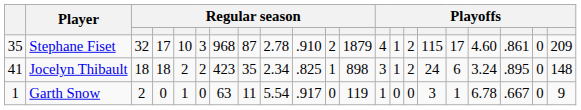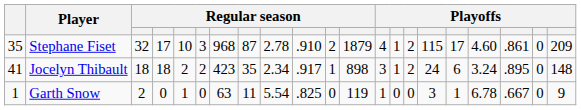Jocelyn Thibault | column 10: .825 -> .917
Garth Snow | column 10: .917 -> .825
